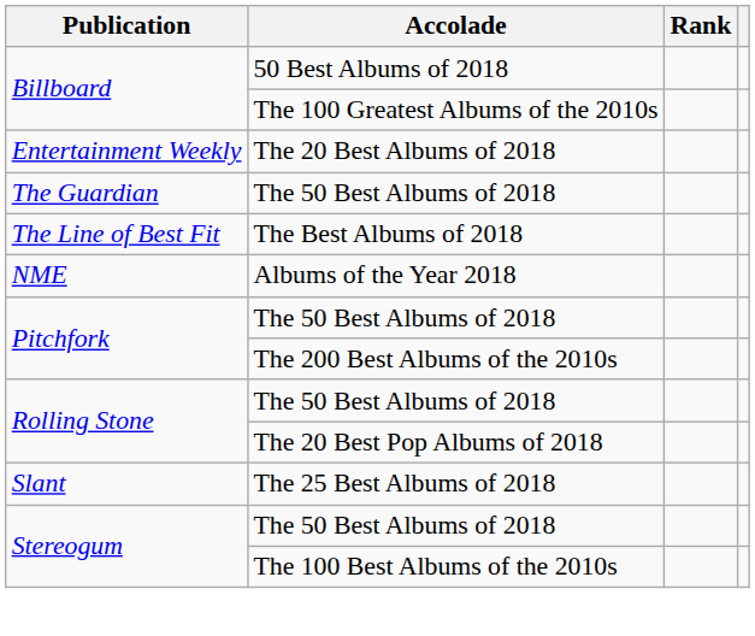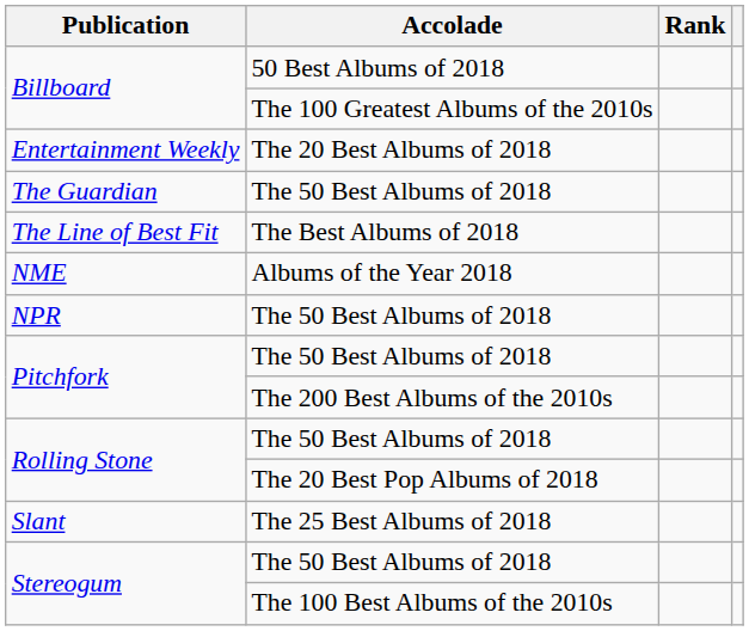+ row: NPR | The 50 Best Albums of 2018
